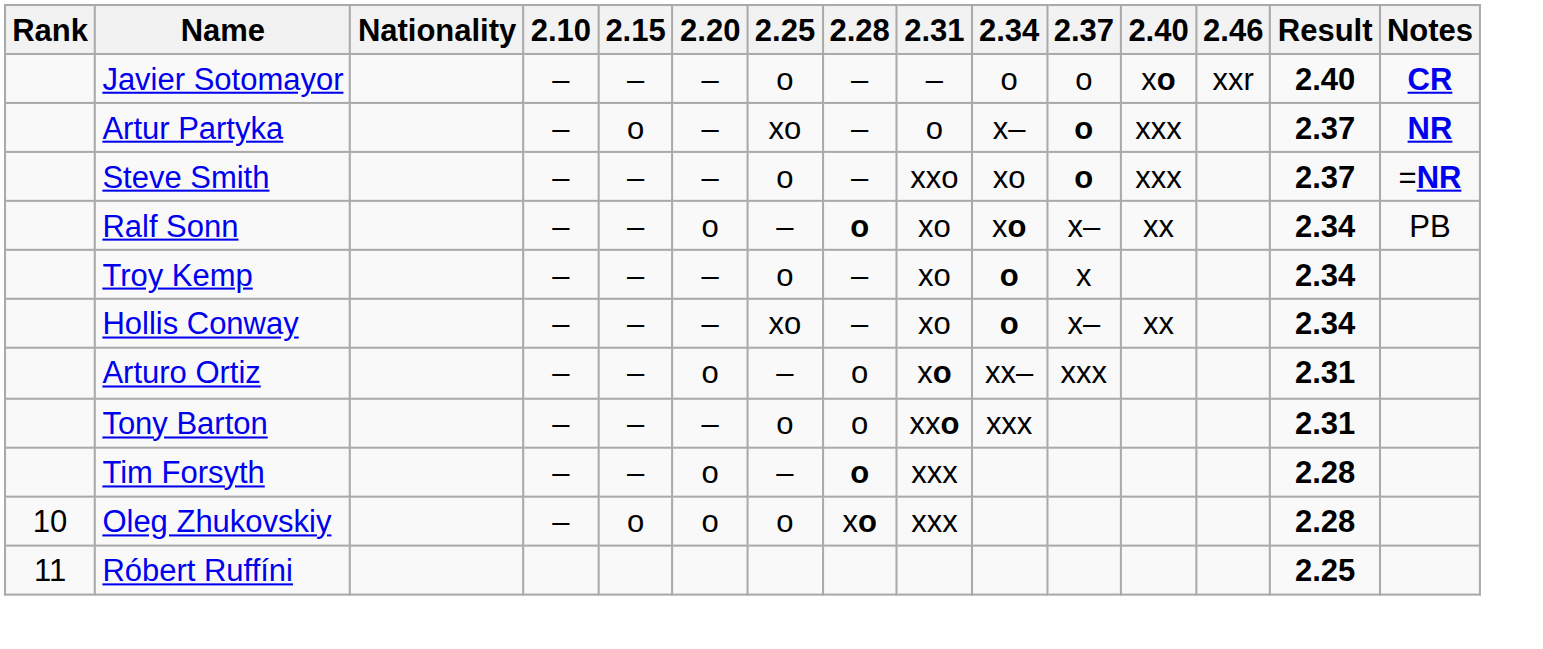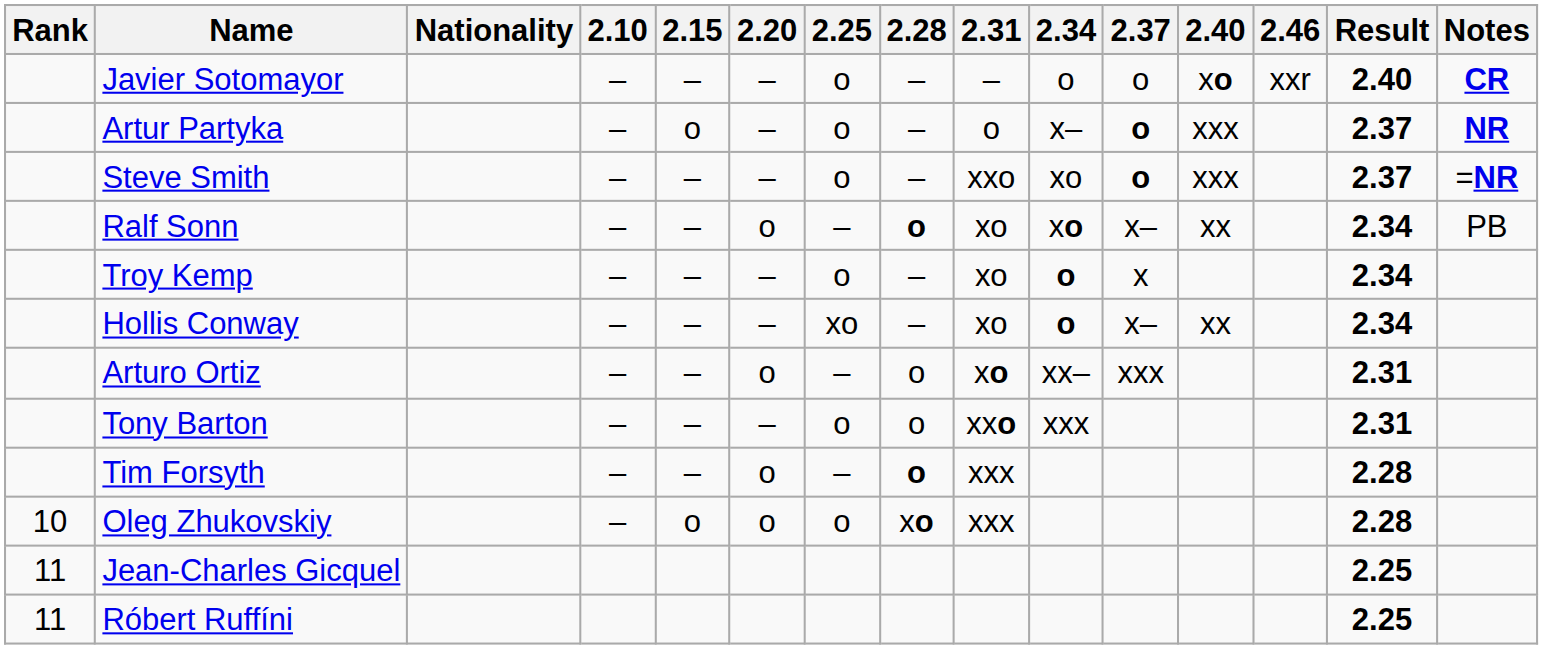Artur Partyka | 2.25: xo -> o
+ row: 11 | Jean-Charles Gicquel | 2.25
